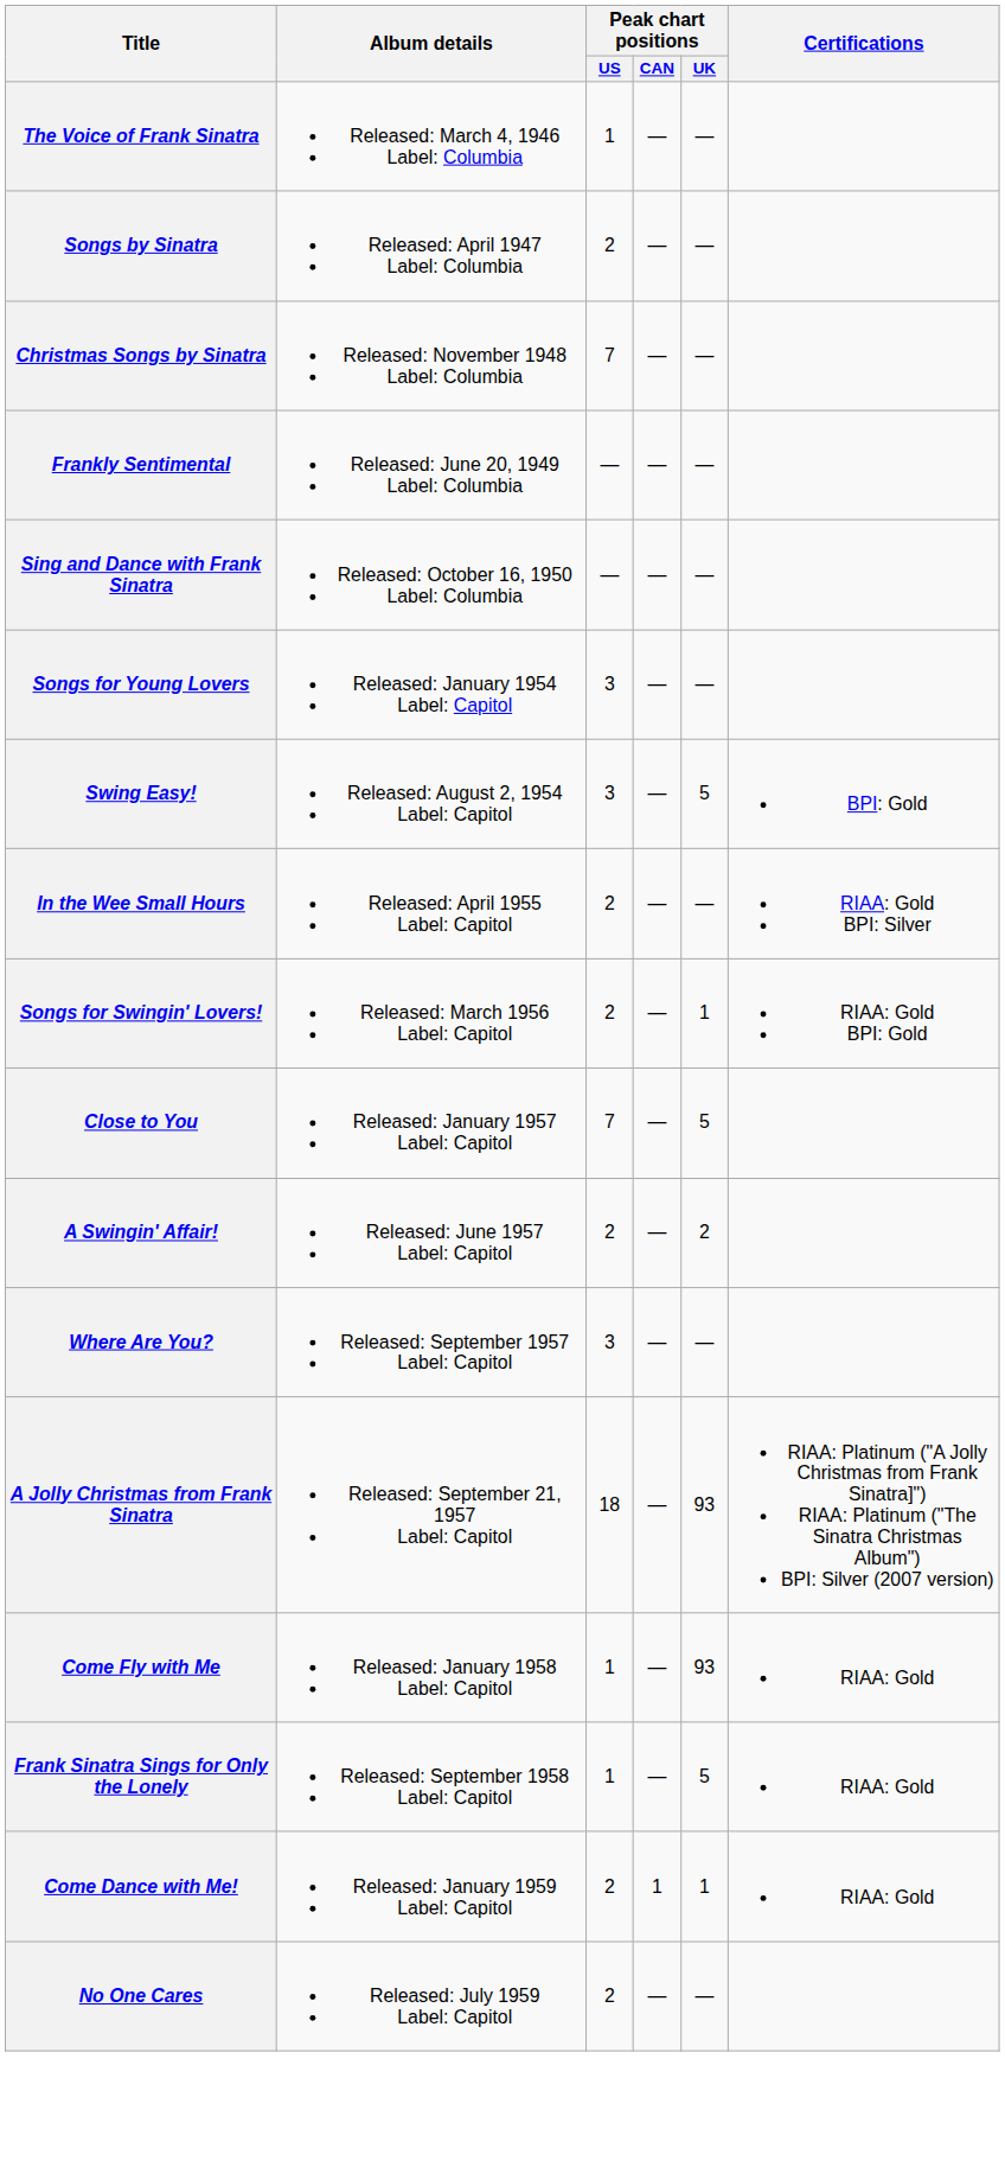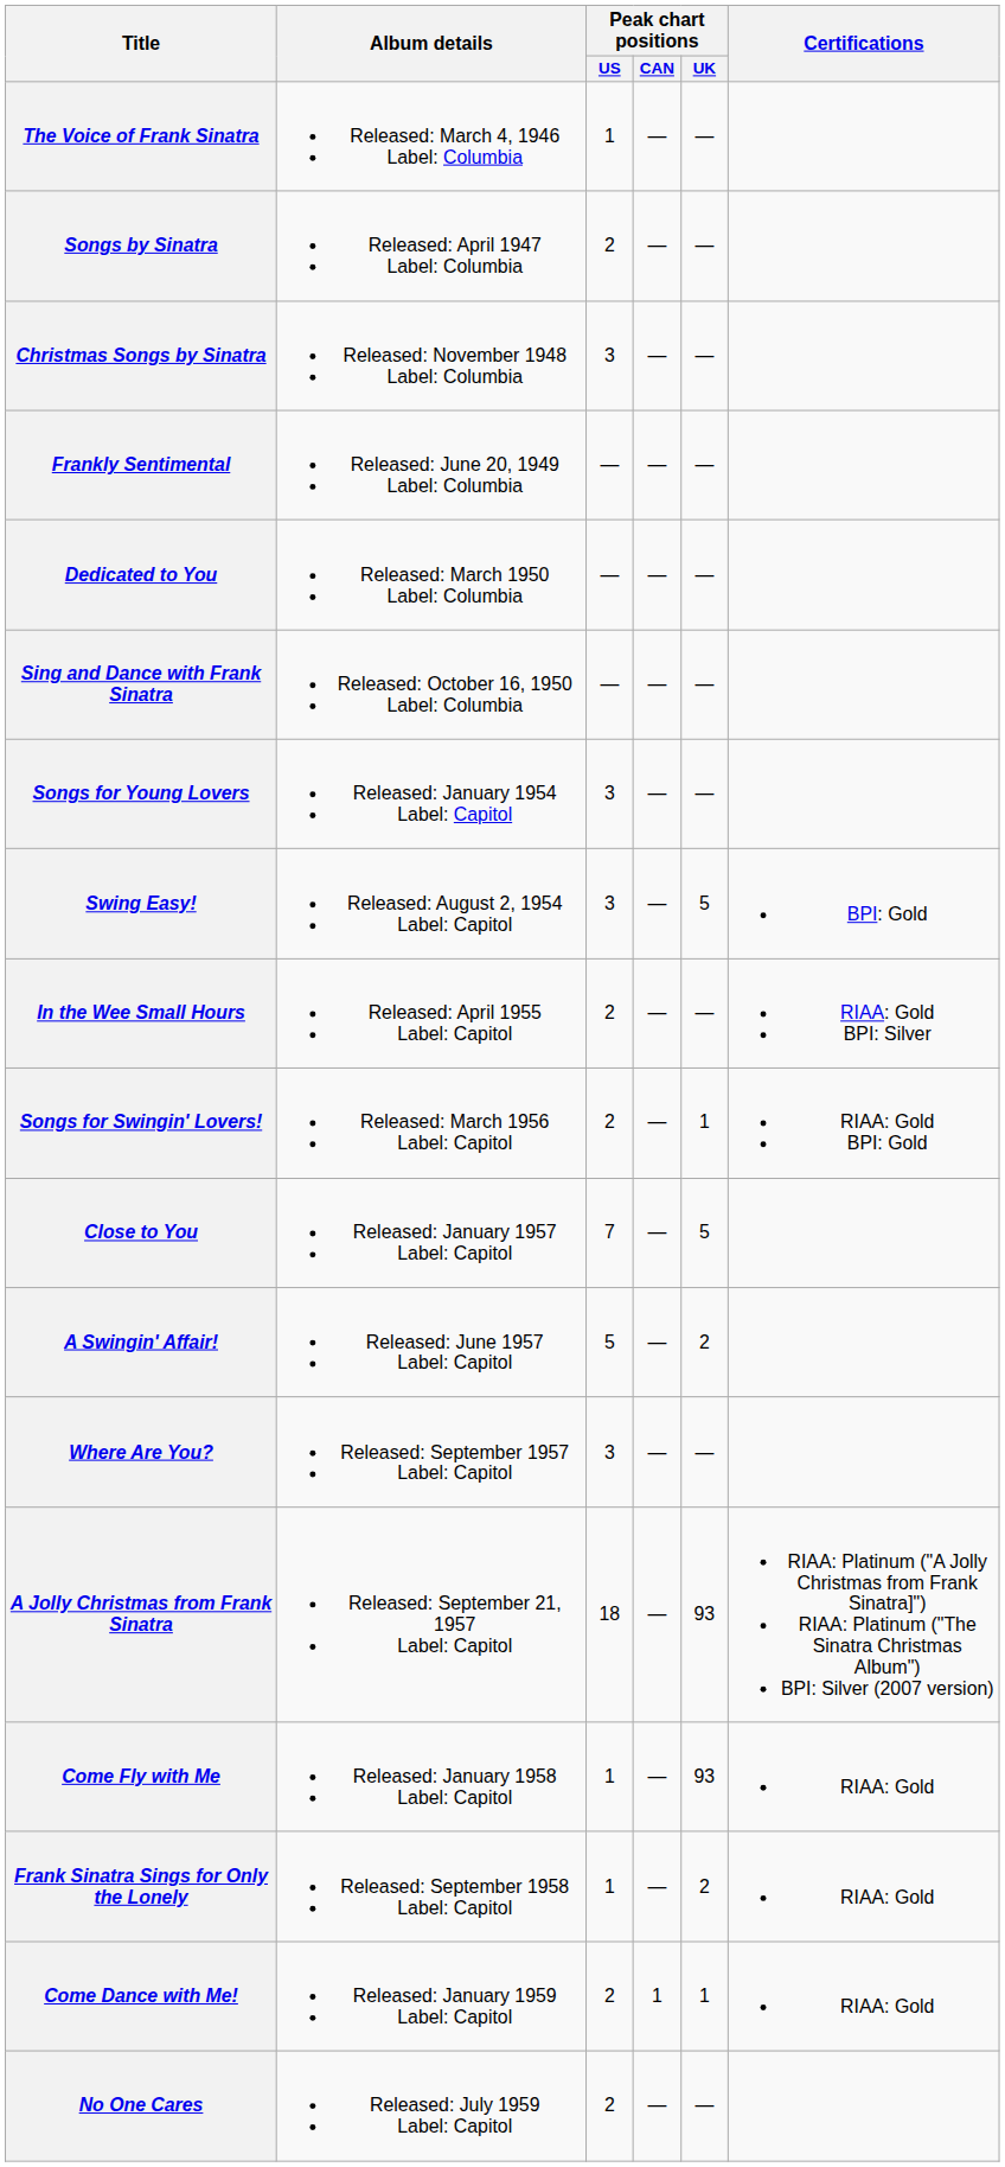Christmas Songs by Sinatra | Peak chart positions / US: 7 -> 3
+ row: Dedicated to You | Released: March 1950 Label: Columbia | — | — | —
A Swingin' Affair! | Peak chart positions / US: 2 -> 5
Frank Sinatra Sings for Only the Lonely | Peak chart positions / UK: 5 -> 2
